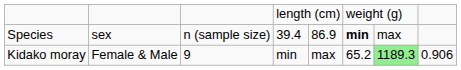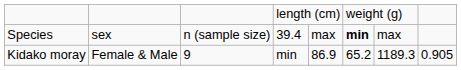Species | column 5: 86.9 -> max
Kidako moray | column 5: max -> 86.9
Kidako moray | column 7: lightgreen background -> no background
Kidako moray | column 8: 0.906 -> 0.905
